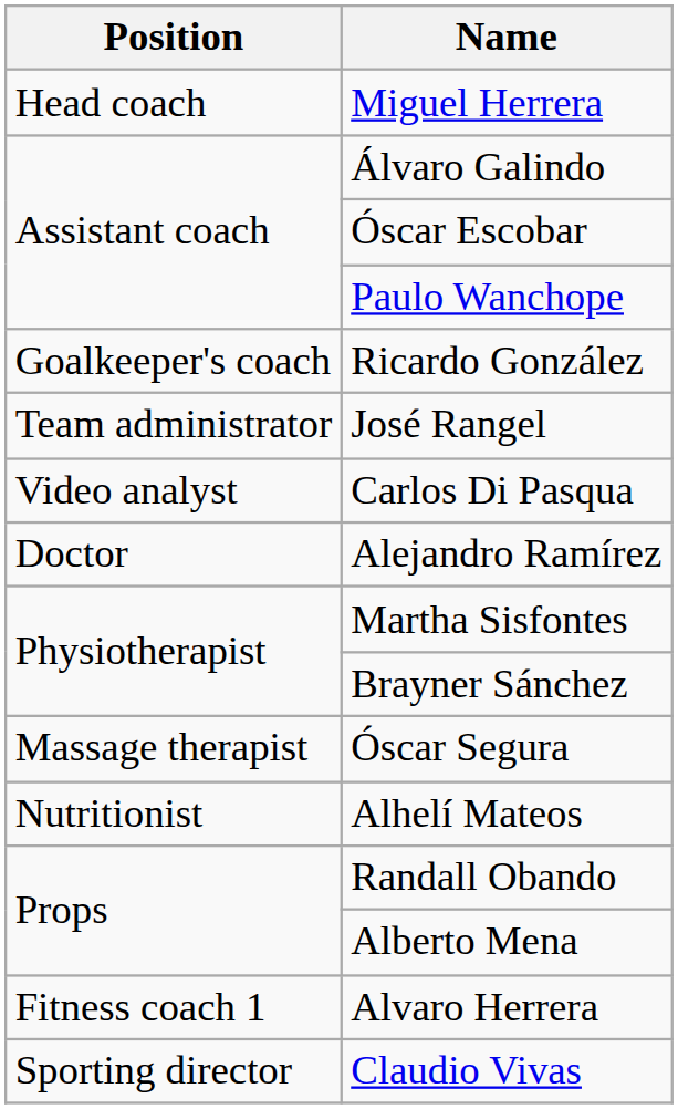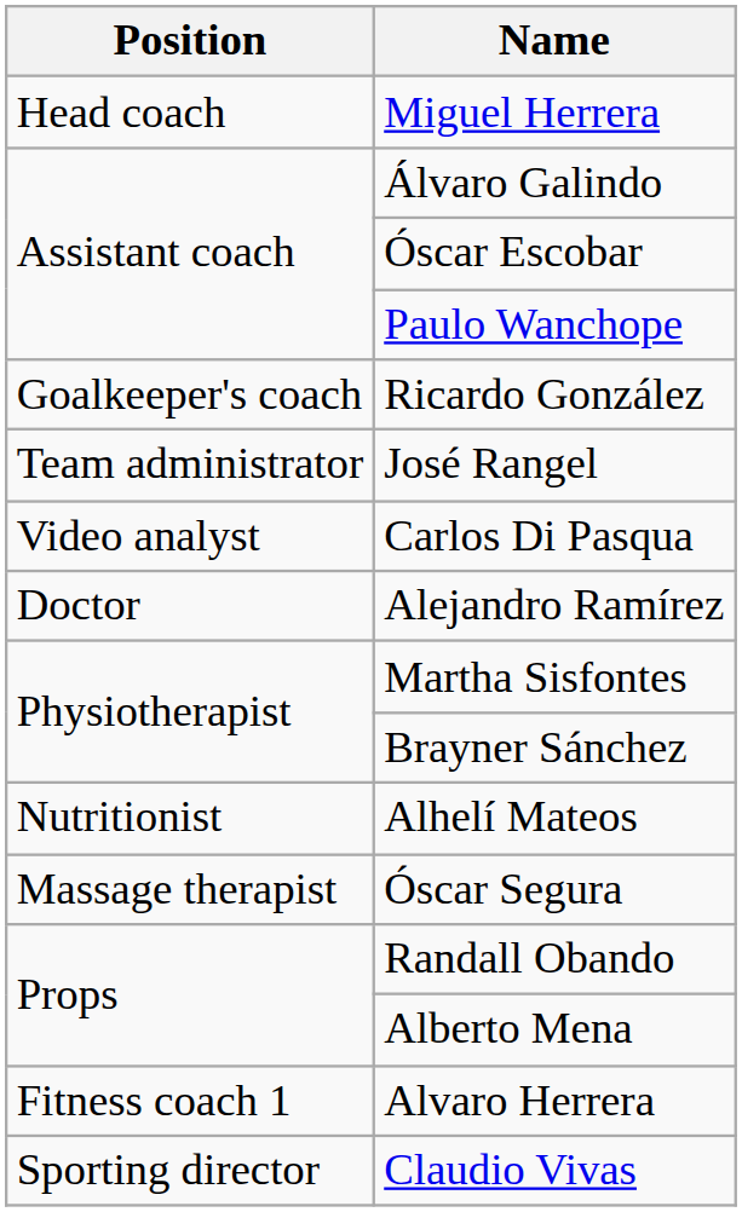rows swapped: Alhelí Mateos <-> Óscar Segura
